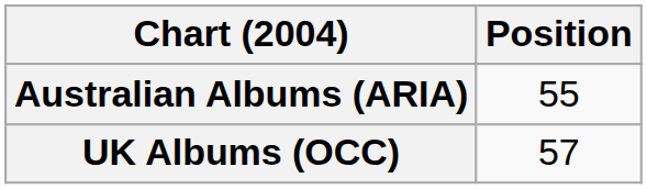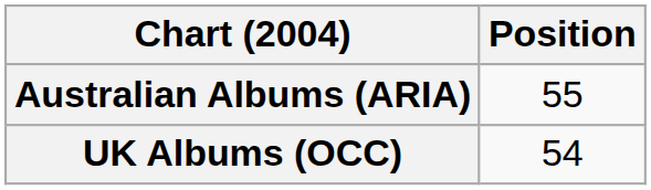UK Albums (OCC) | Position: 57 -> 54
